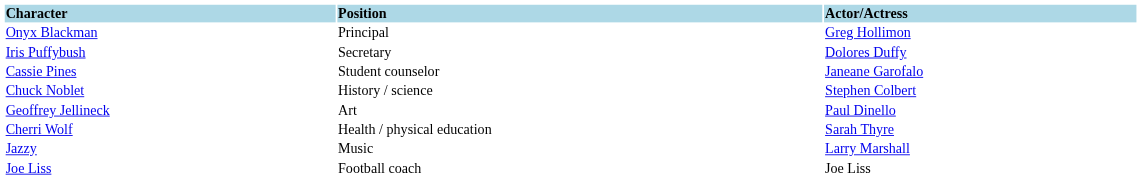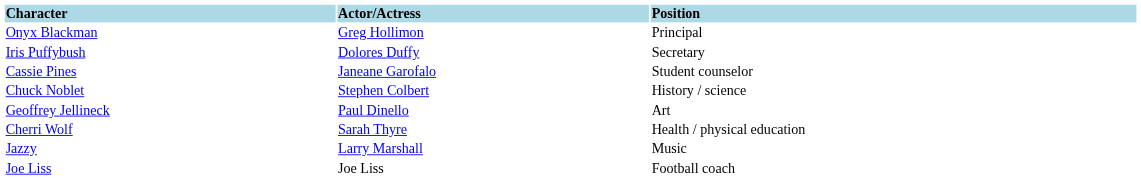columns swapped: Position <-> Actor/Actress
